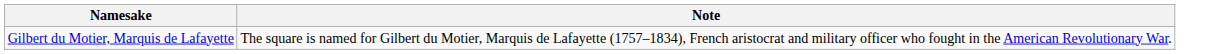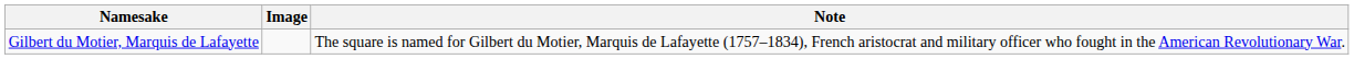+ column: Image
